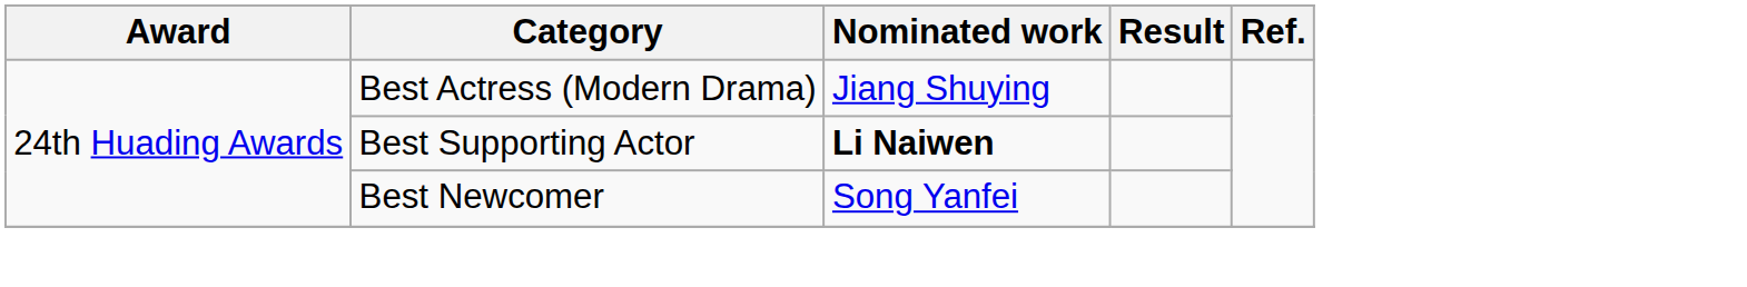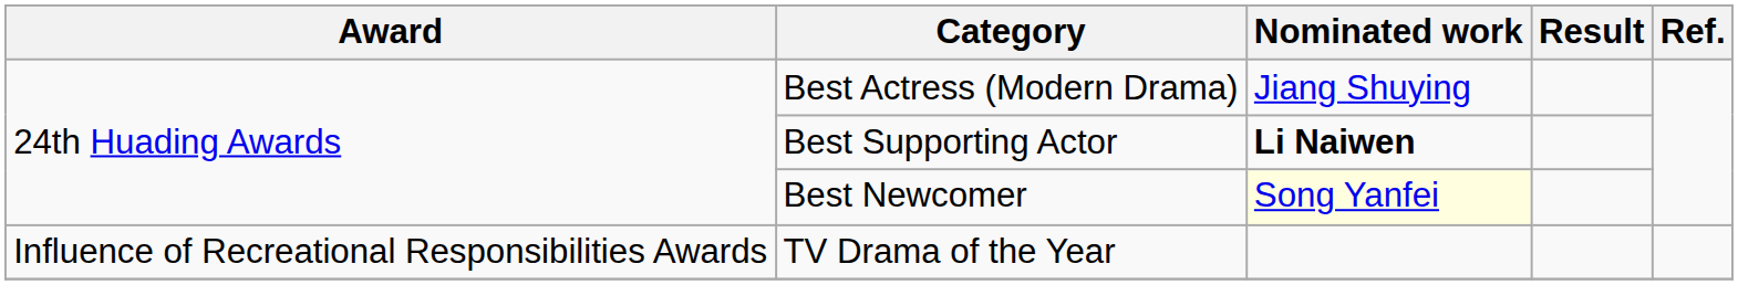Best Newcomer | Nominated work: no background -> lightyellow background
+ row: Influence of Recreational Responsibilities Awards | TV Drama of the Year
